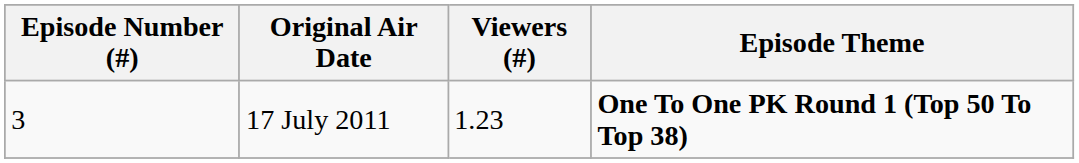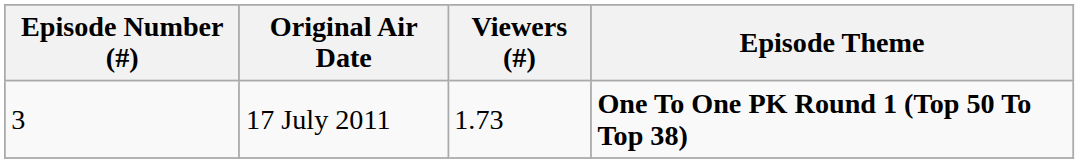17 July 2011 | Viewers (#): 1.23 -> 1.73
